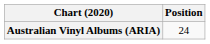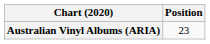Australian Vinyl Albums (ARIA) | Position: 24 -> 23
